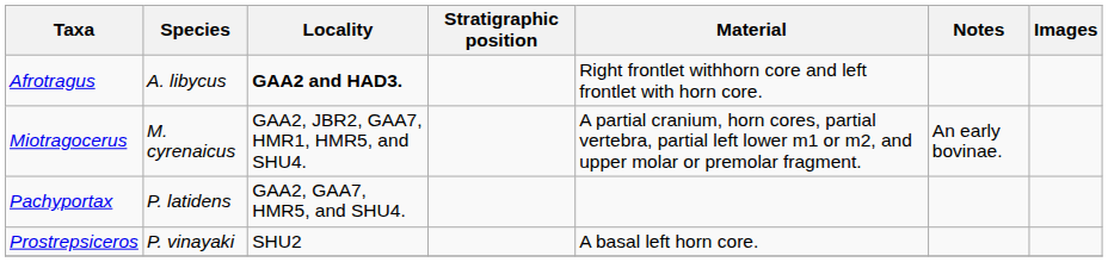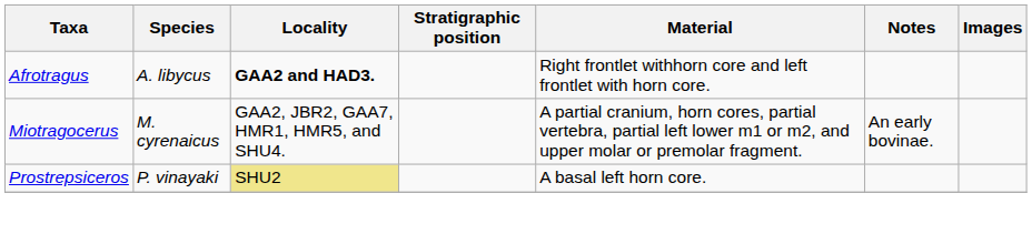- row: Pachyportax | P. latidens | GAA2, GAA7, HMR5, and SHU4.
Prostrepsiceros | Locality: no background -> khaki background
